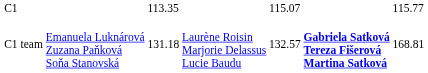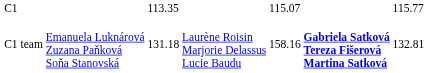C1 team | column 5: 132.57 -> 158.16
C1 team | column 7: 168.81 -> 132.81
